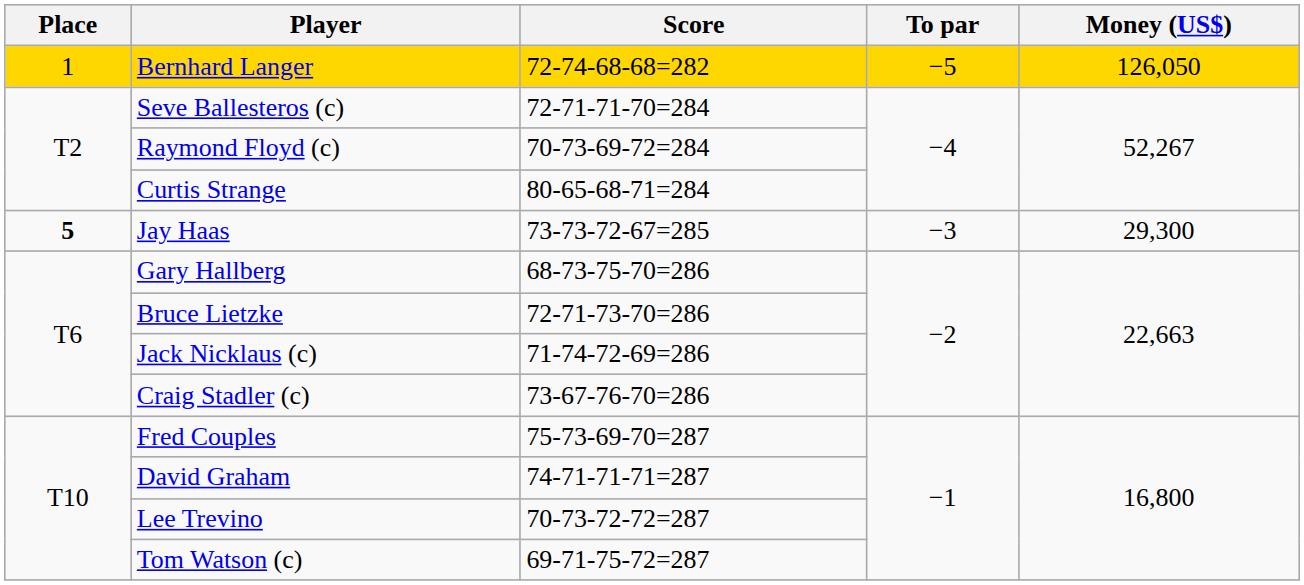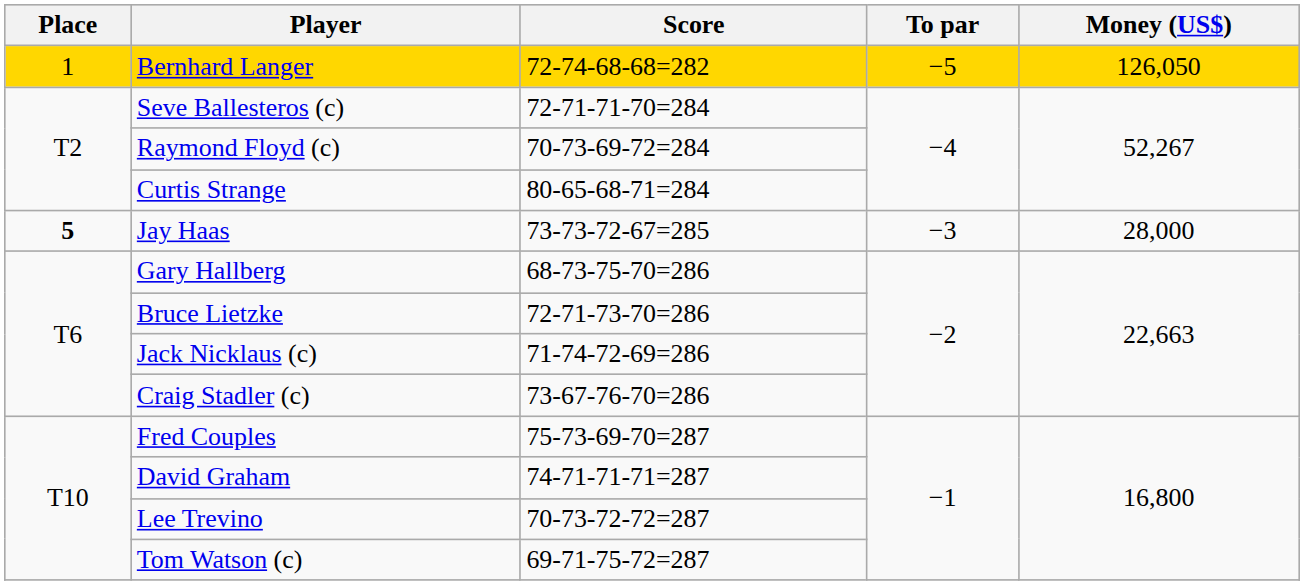Jay Haas | Money (US$): 29,300 -> 28,000
